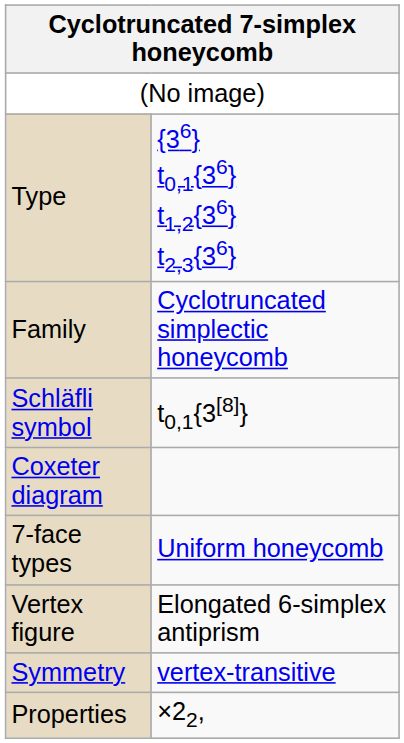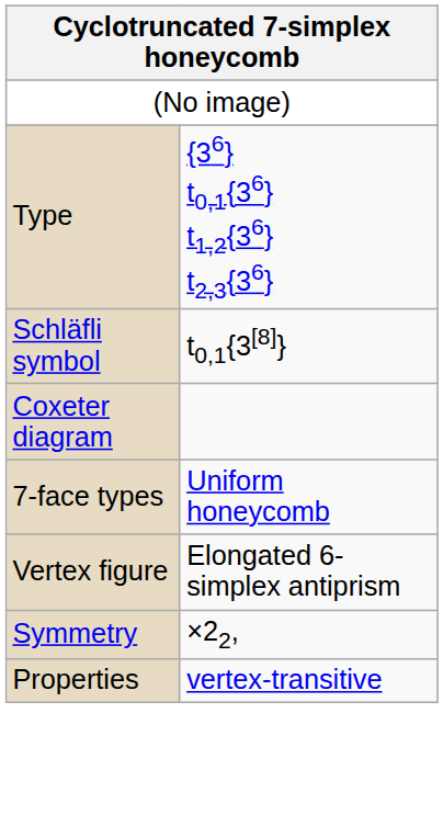- row: Family | Cyclotruncated simplectic honeycomb
Symmetry | column 2: vertex-transitive -> ×22,
Properties | column 2: ×22, -> vertex-transitive
